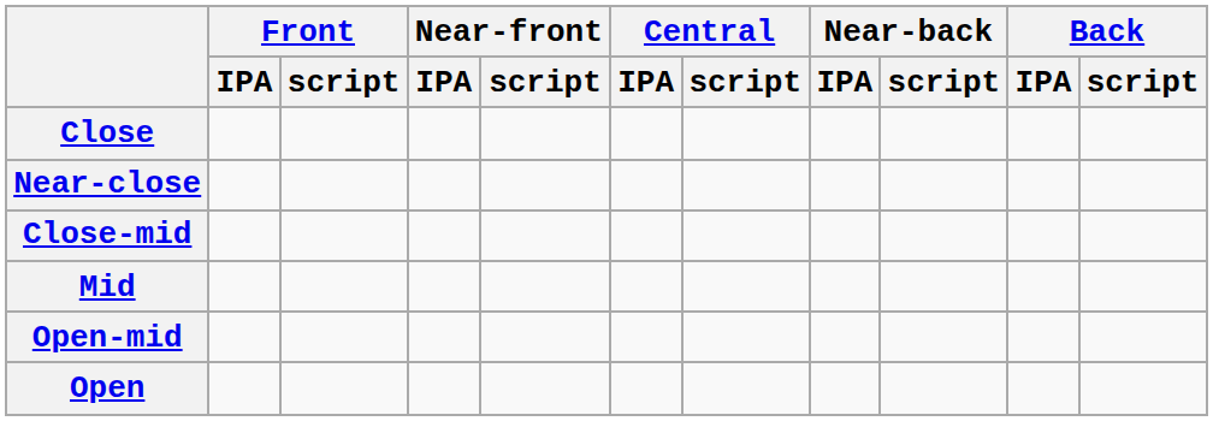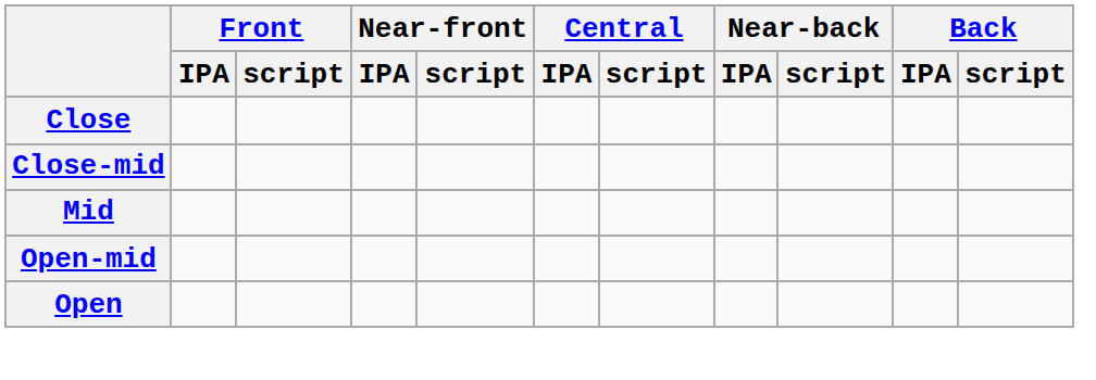- row: Near-close
